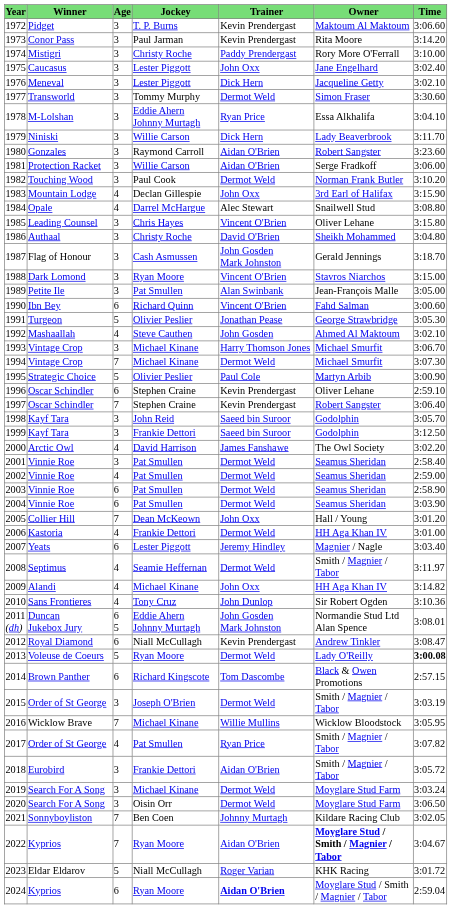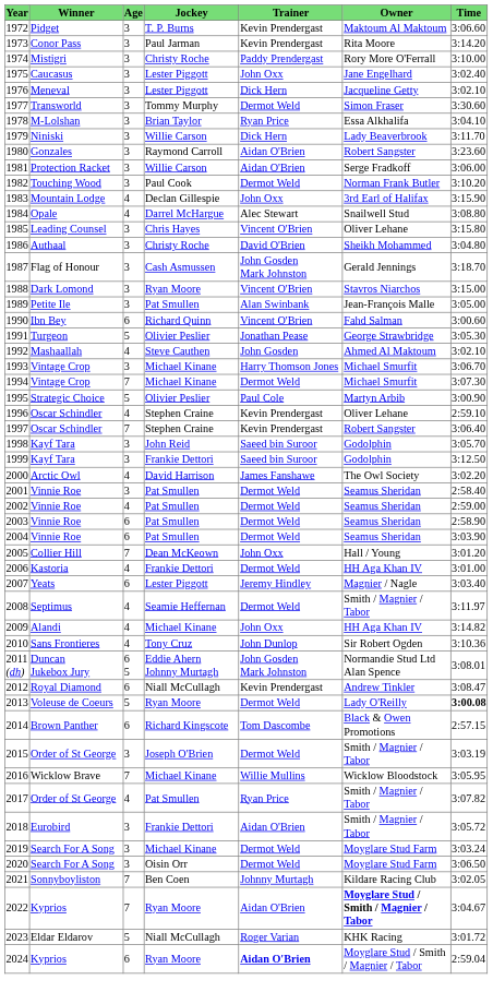1978 | Jockey: Eddie Ahern Johnny Murtagh -> Brian Taylor
1996 | Age: 6 -> 4
